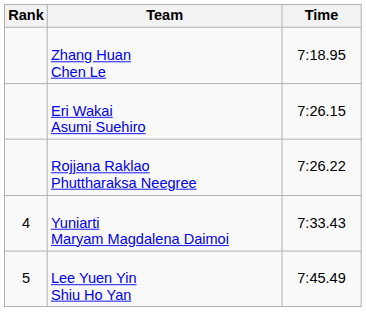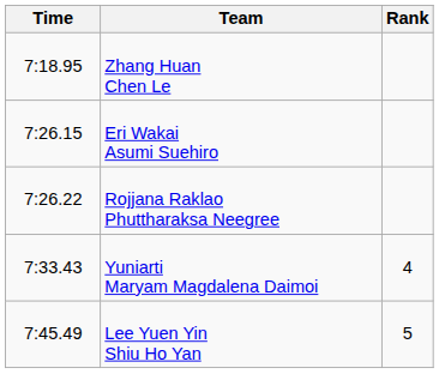columns swapped: Rank <-> Time
